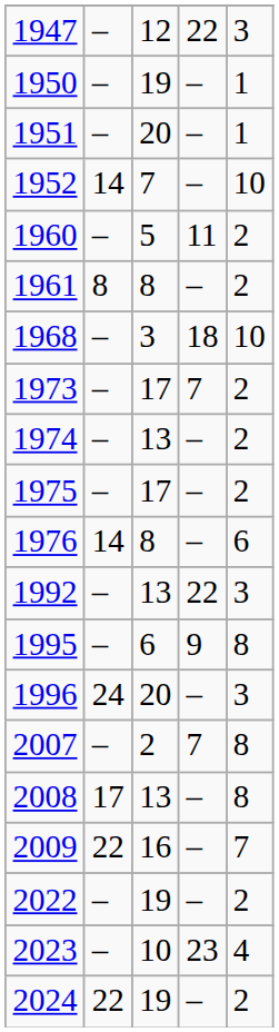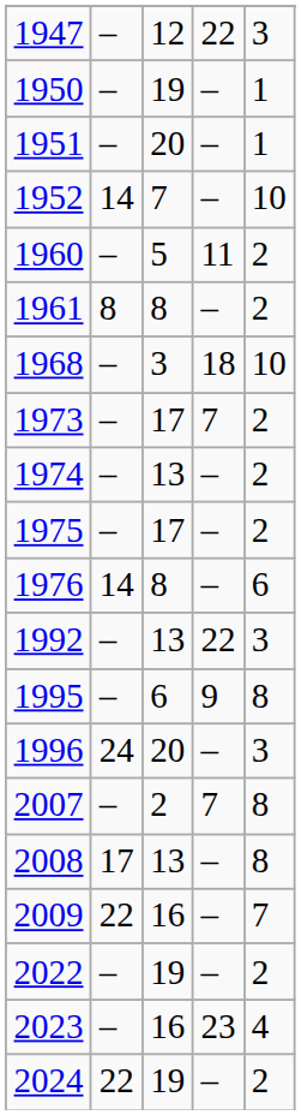2023 | column 3: 10 -> 16
